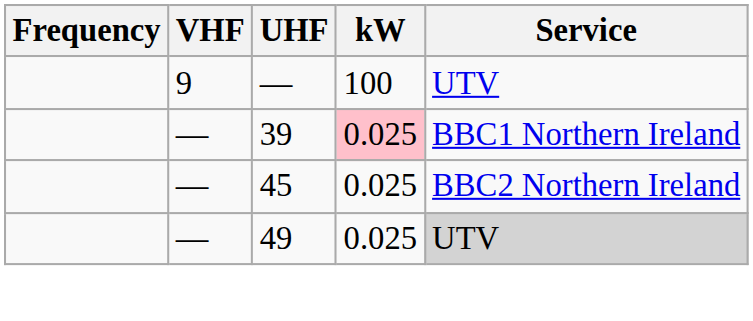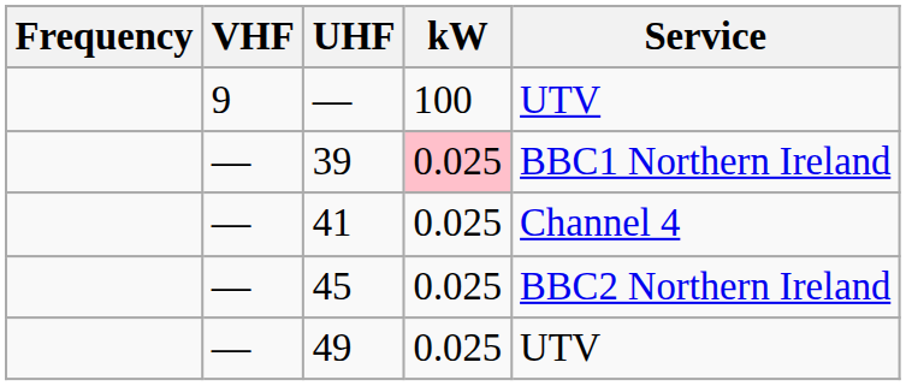+ row: — | 41 | 0.025 | Channel 4
49 | Service: lightgrey background -> no background
